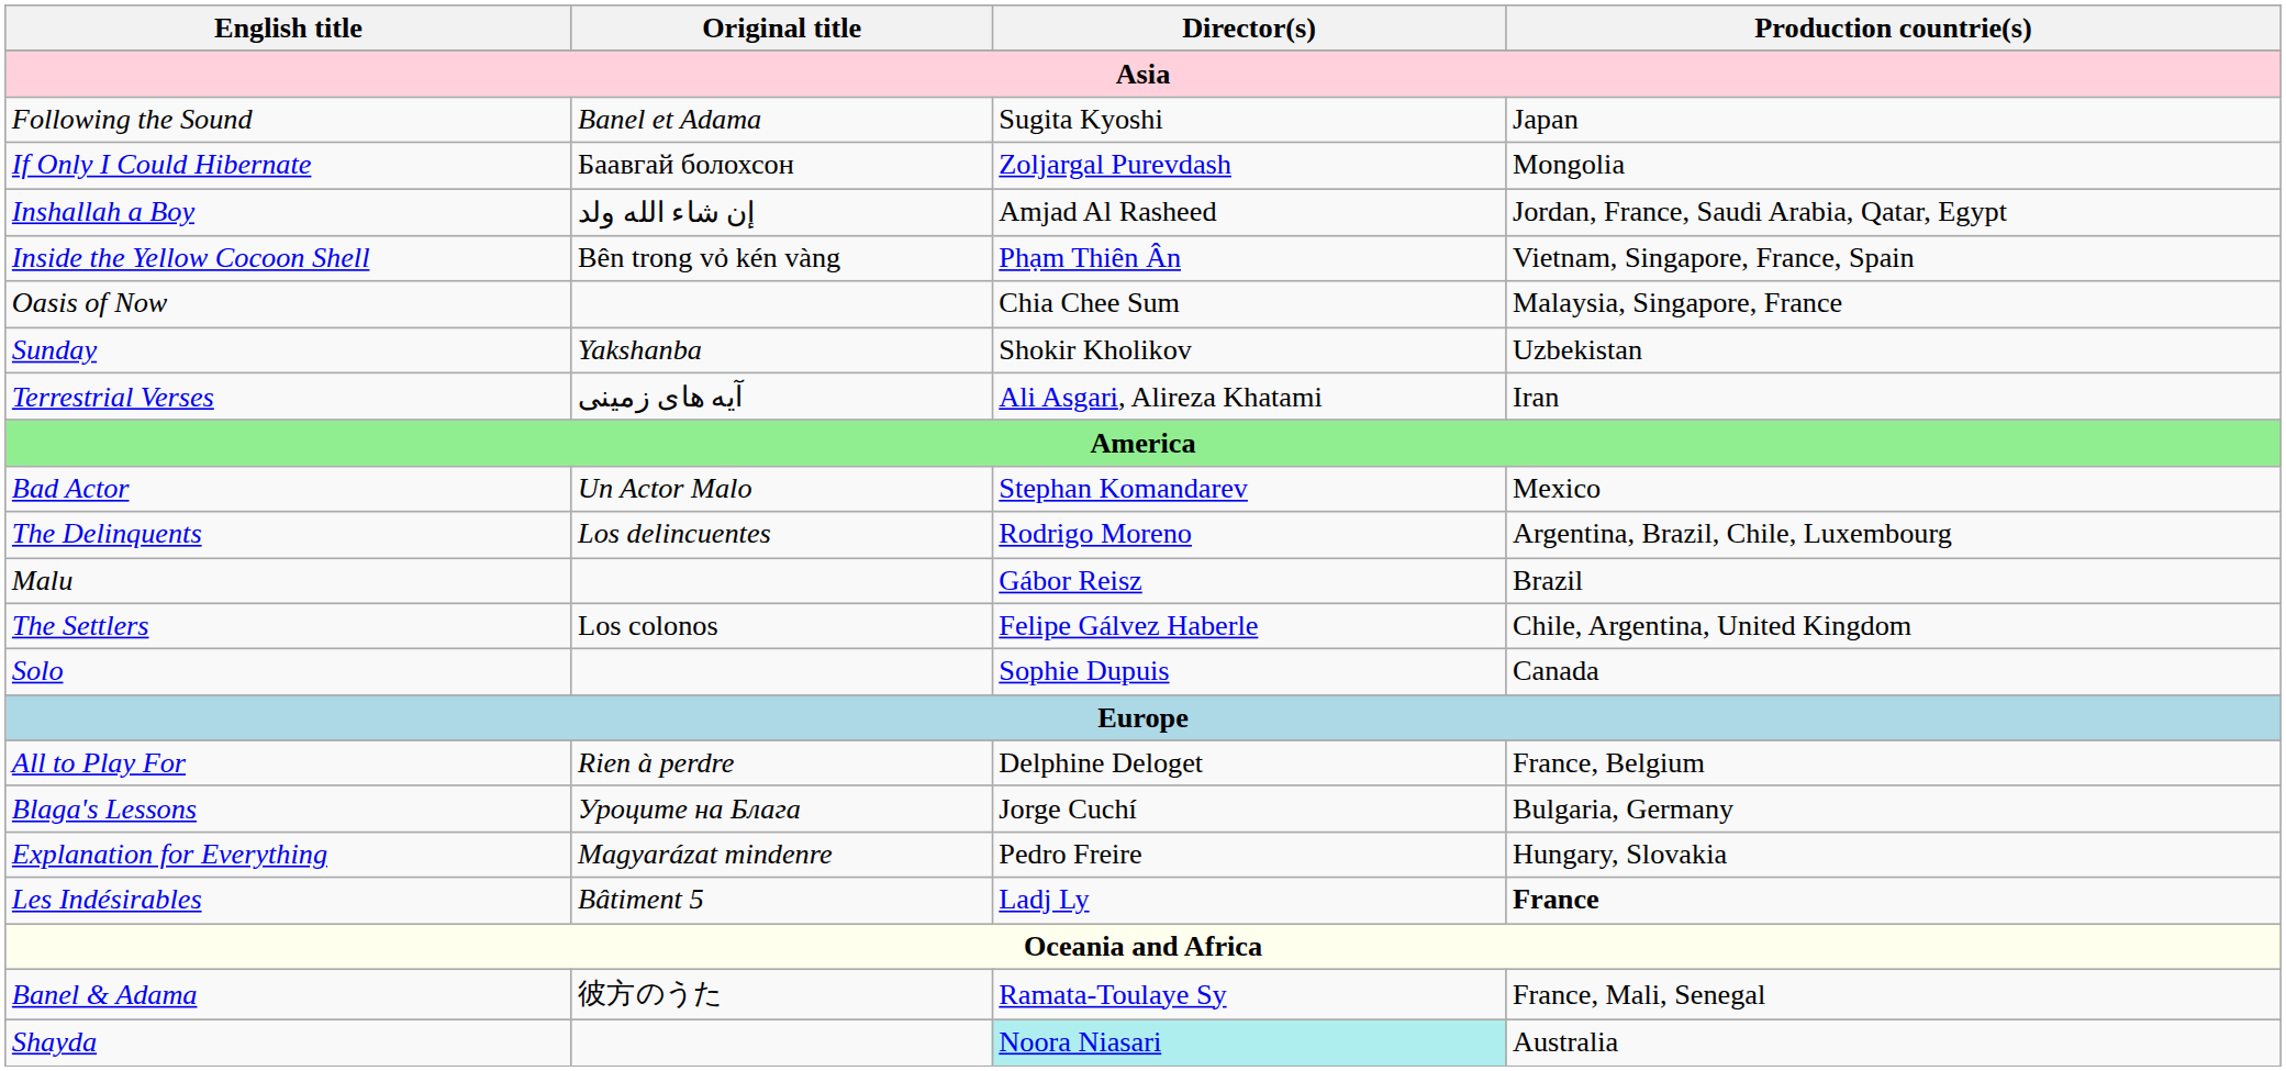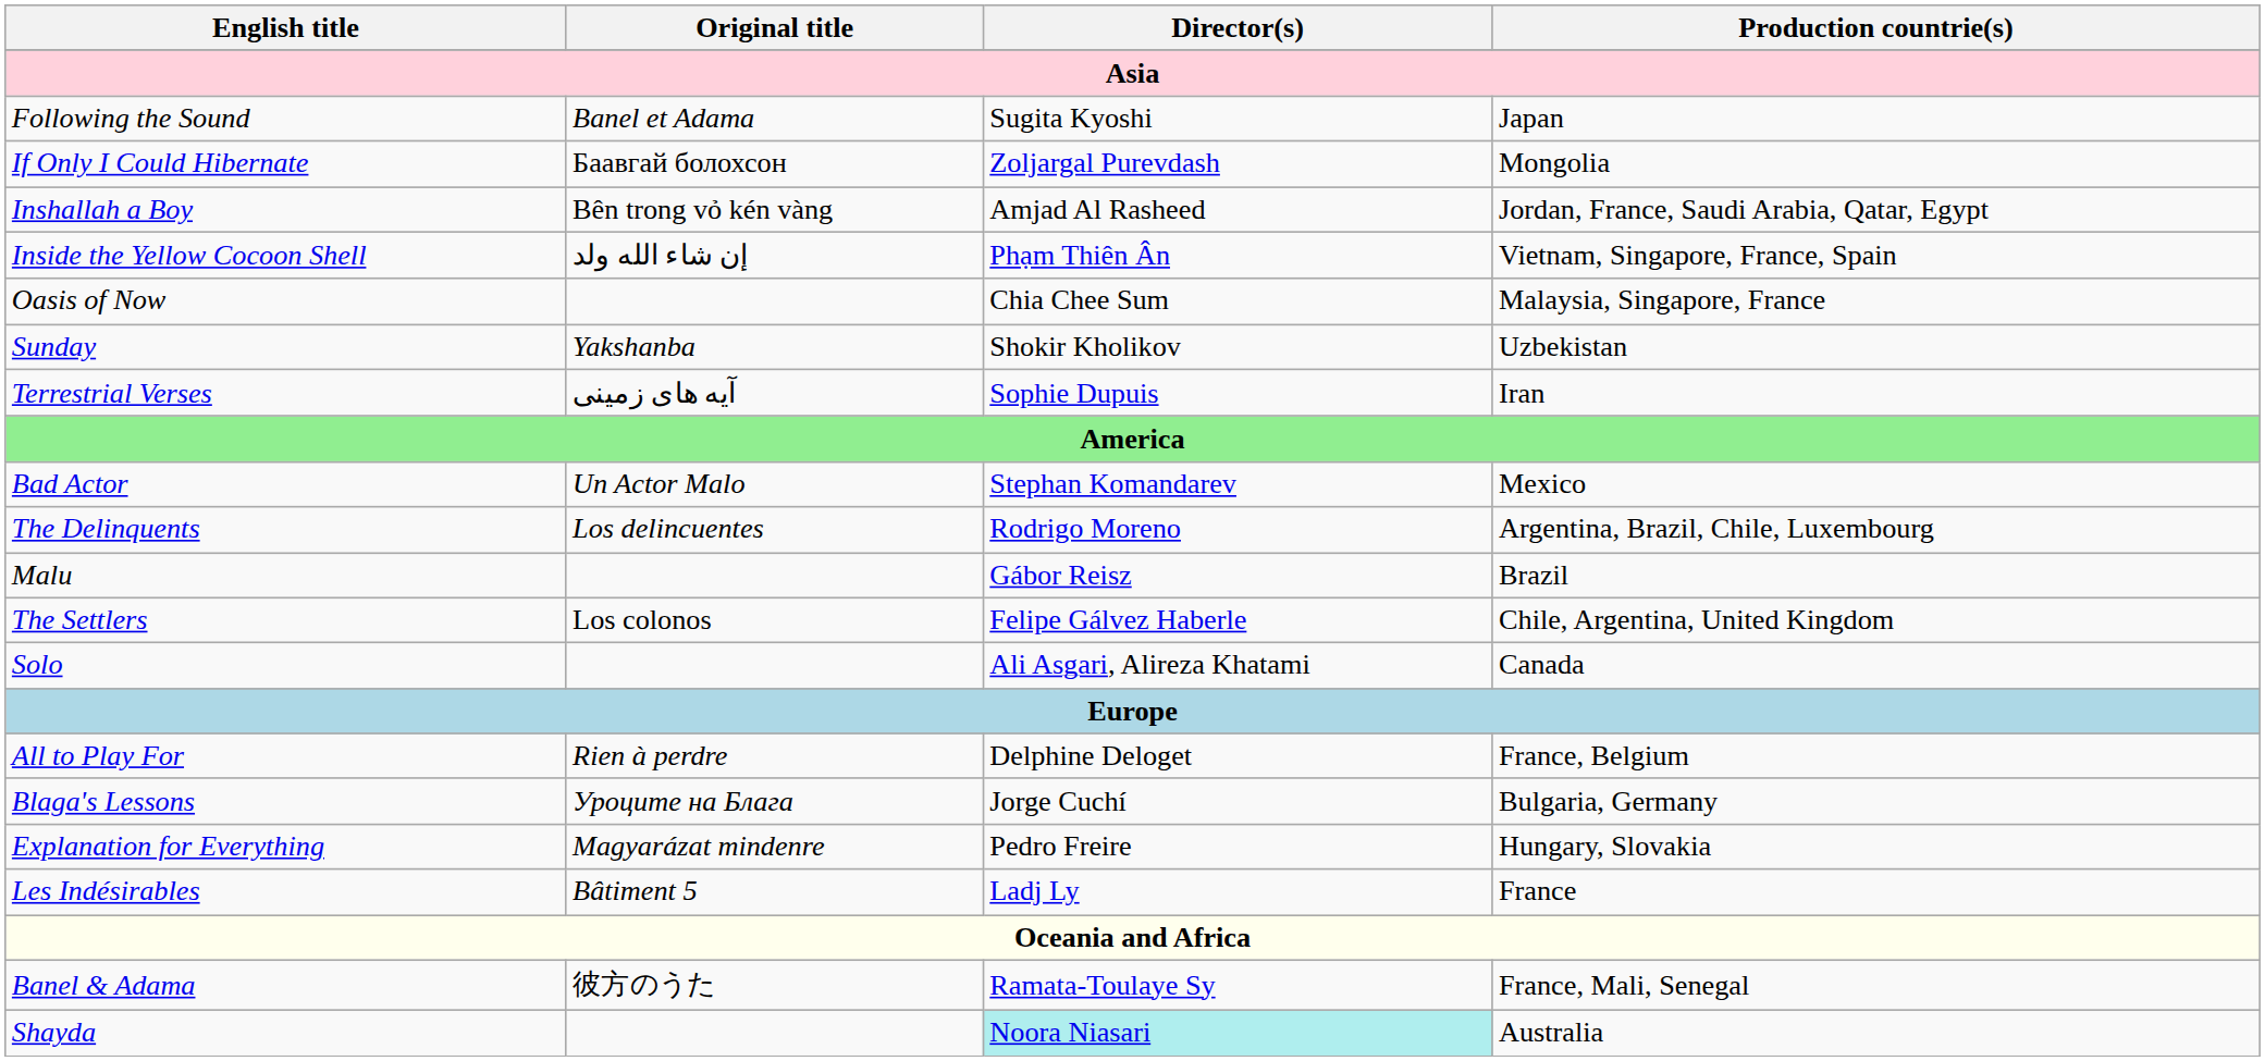Inshallah a Boy | Original title: إن شاء الله ولد -> Bên trong vỏ kén vàng
Inside the Yellow Cocoon Shell | Original title: Bên trong vỏ kén vàng -> إن شاء الله ولد
Terrestrial Verses | Director(s): Ali Asgari, Alireza Khatami -> Sophie Dupuis
Solo | Director(s): Sophie Dupuis -> Ali Asgari, Alireza Khatami
Les Indésirables | Production countrie(s): bold -> normal
